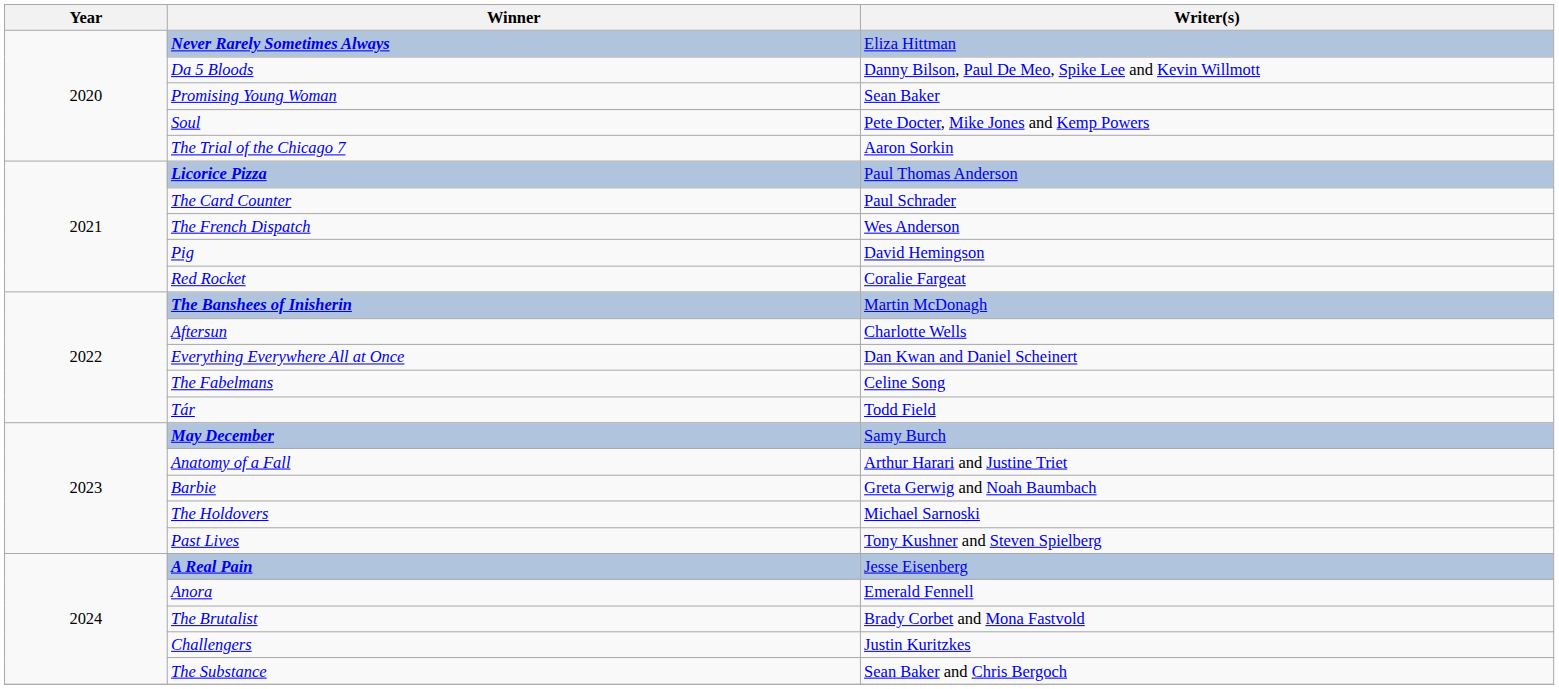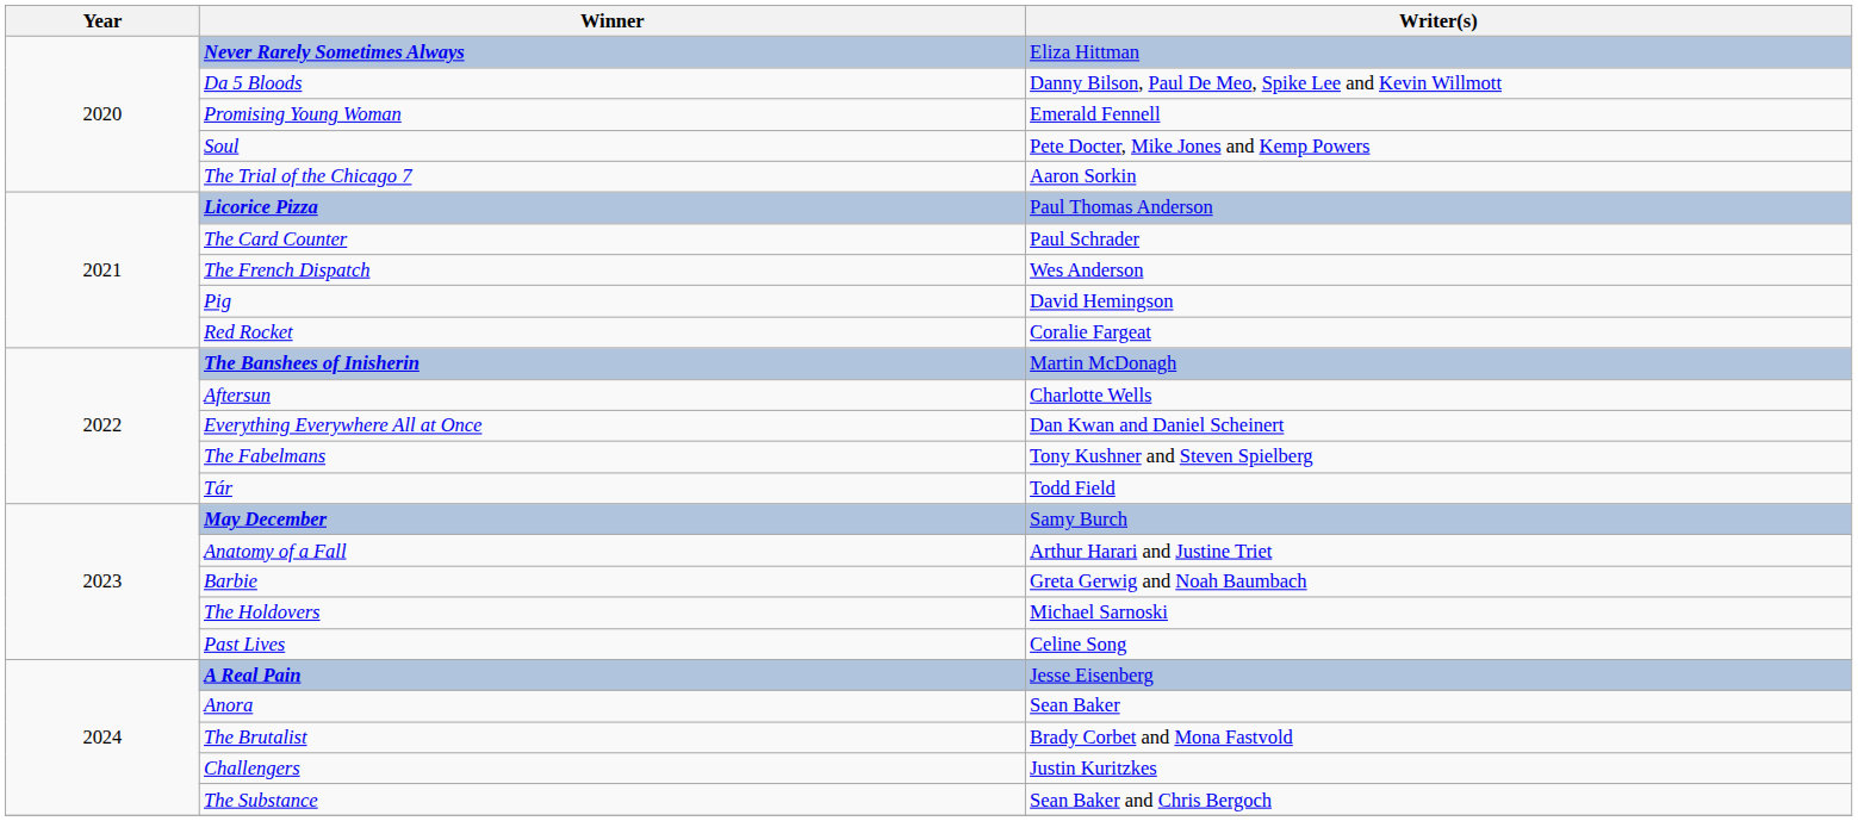Promising Young Woman | Writer(s): Sean Baker -> Emerald Fennell
The Fabelmans | Writer(s): Celine Song -> Tony Kushner and Steven Spielberg
Past Lives | Writer(s): Tony Kushner and Steven Spielberg -> Celine Song
Anora | Writer(s): Emerald Fennell -> Sean Baker
